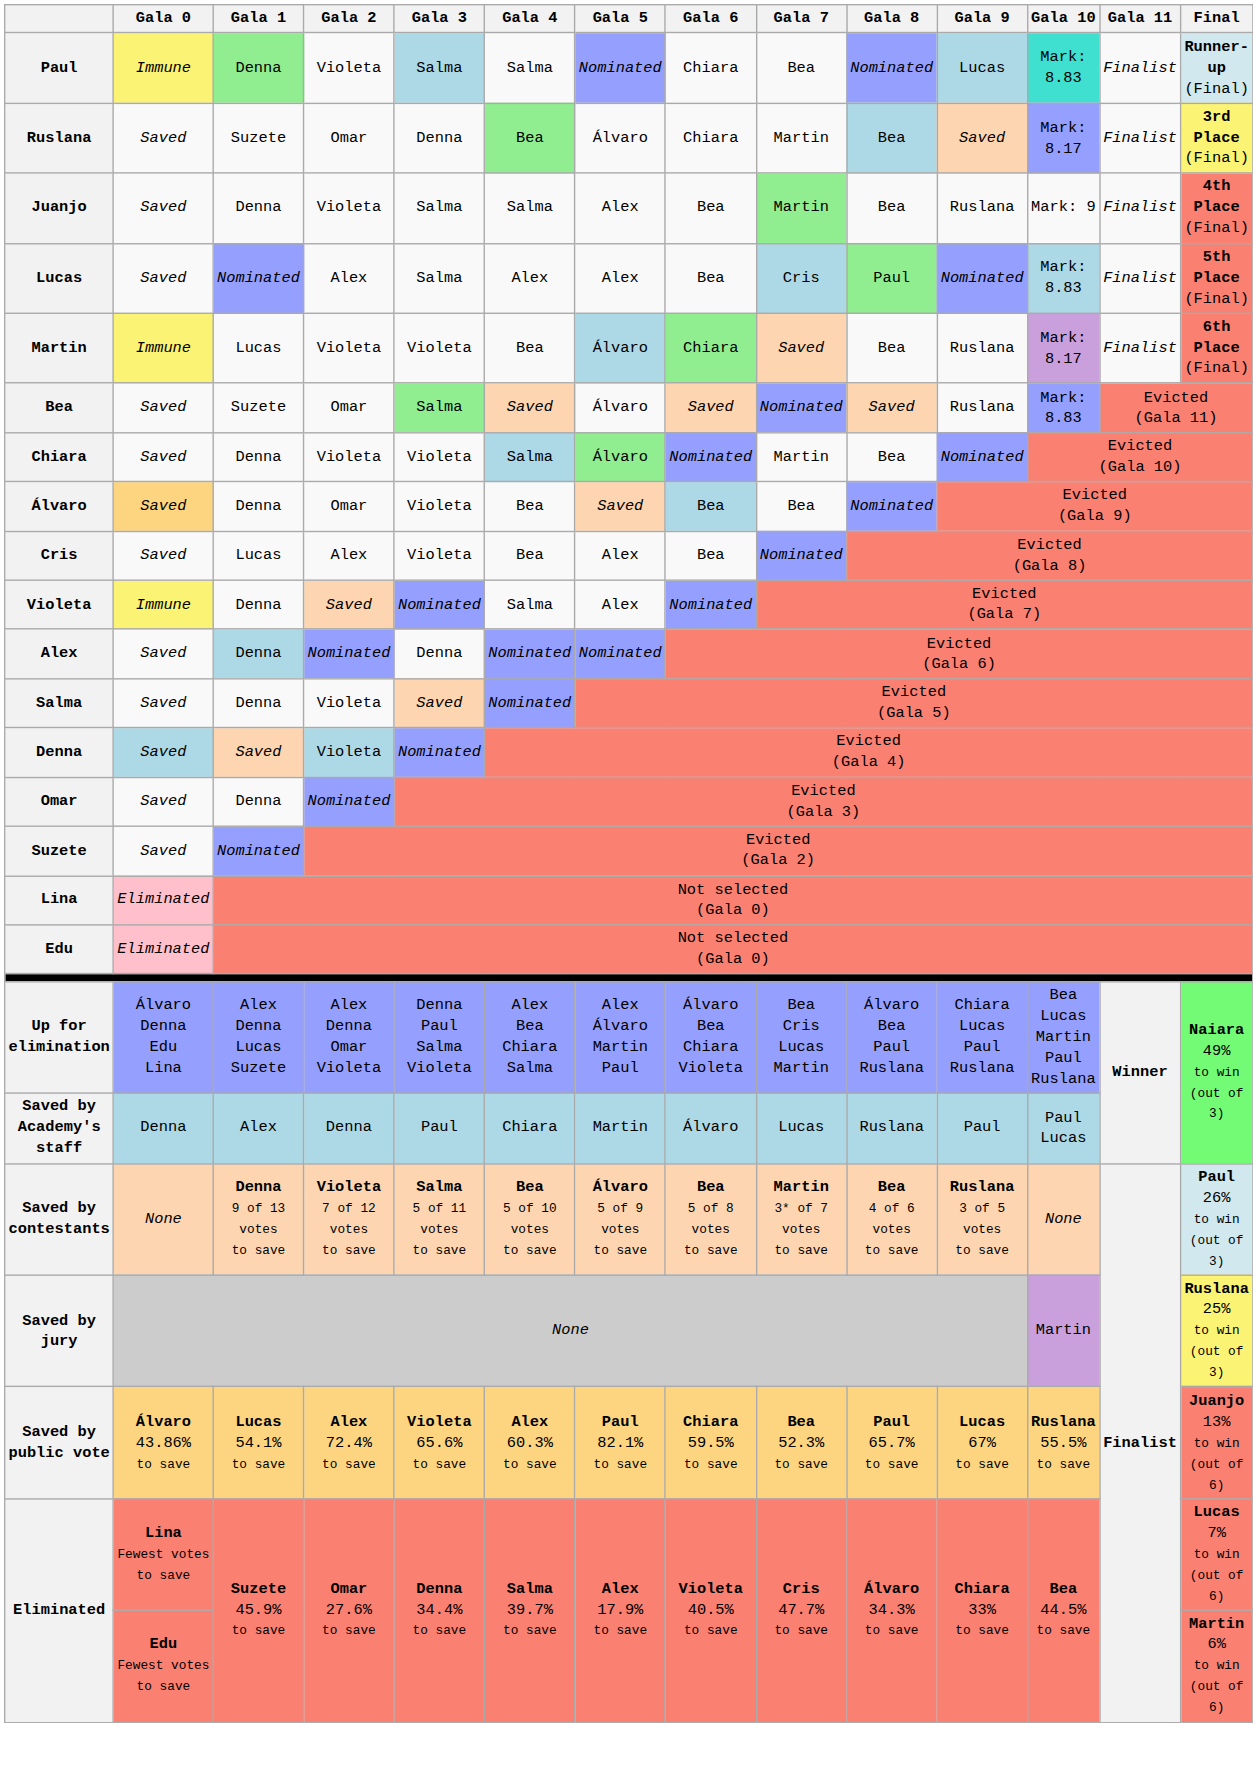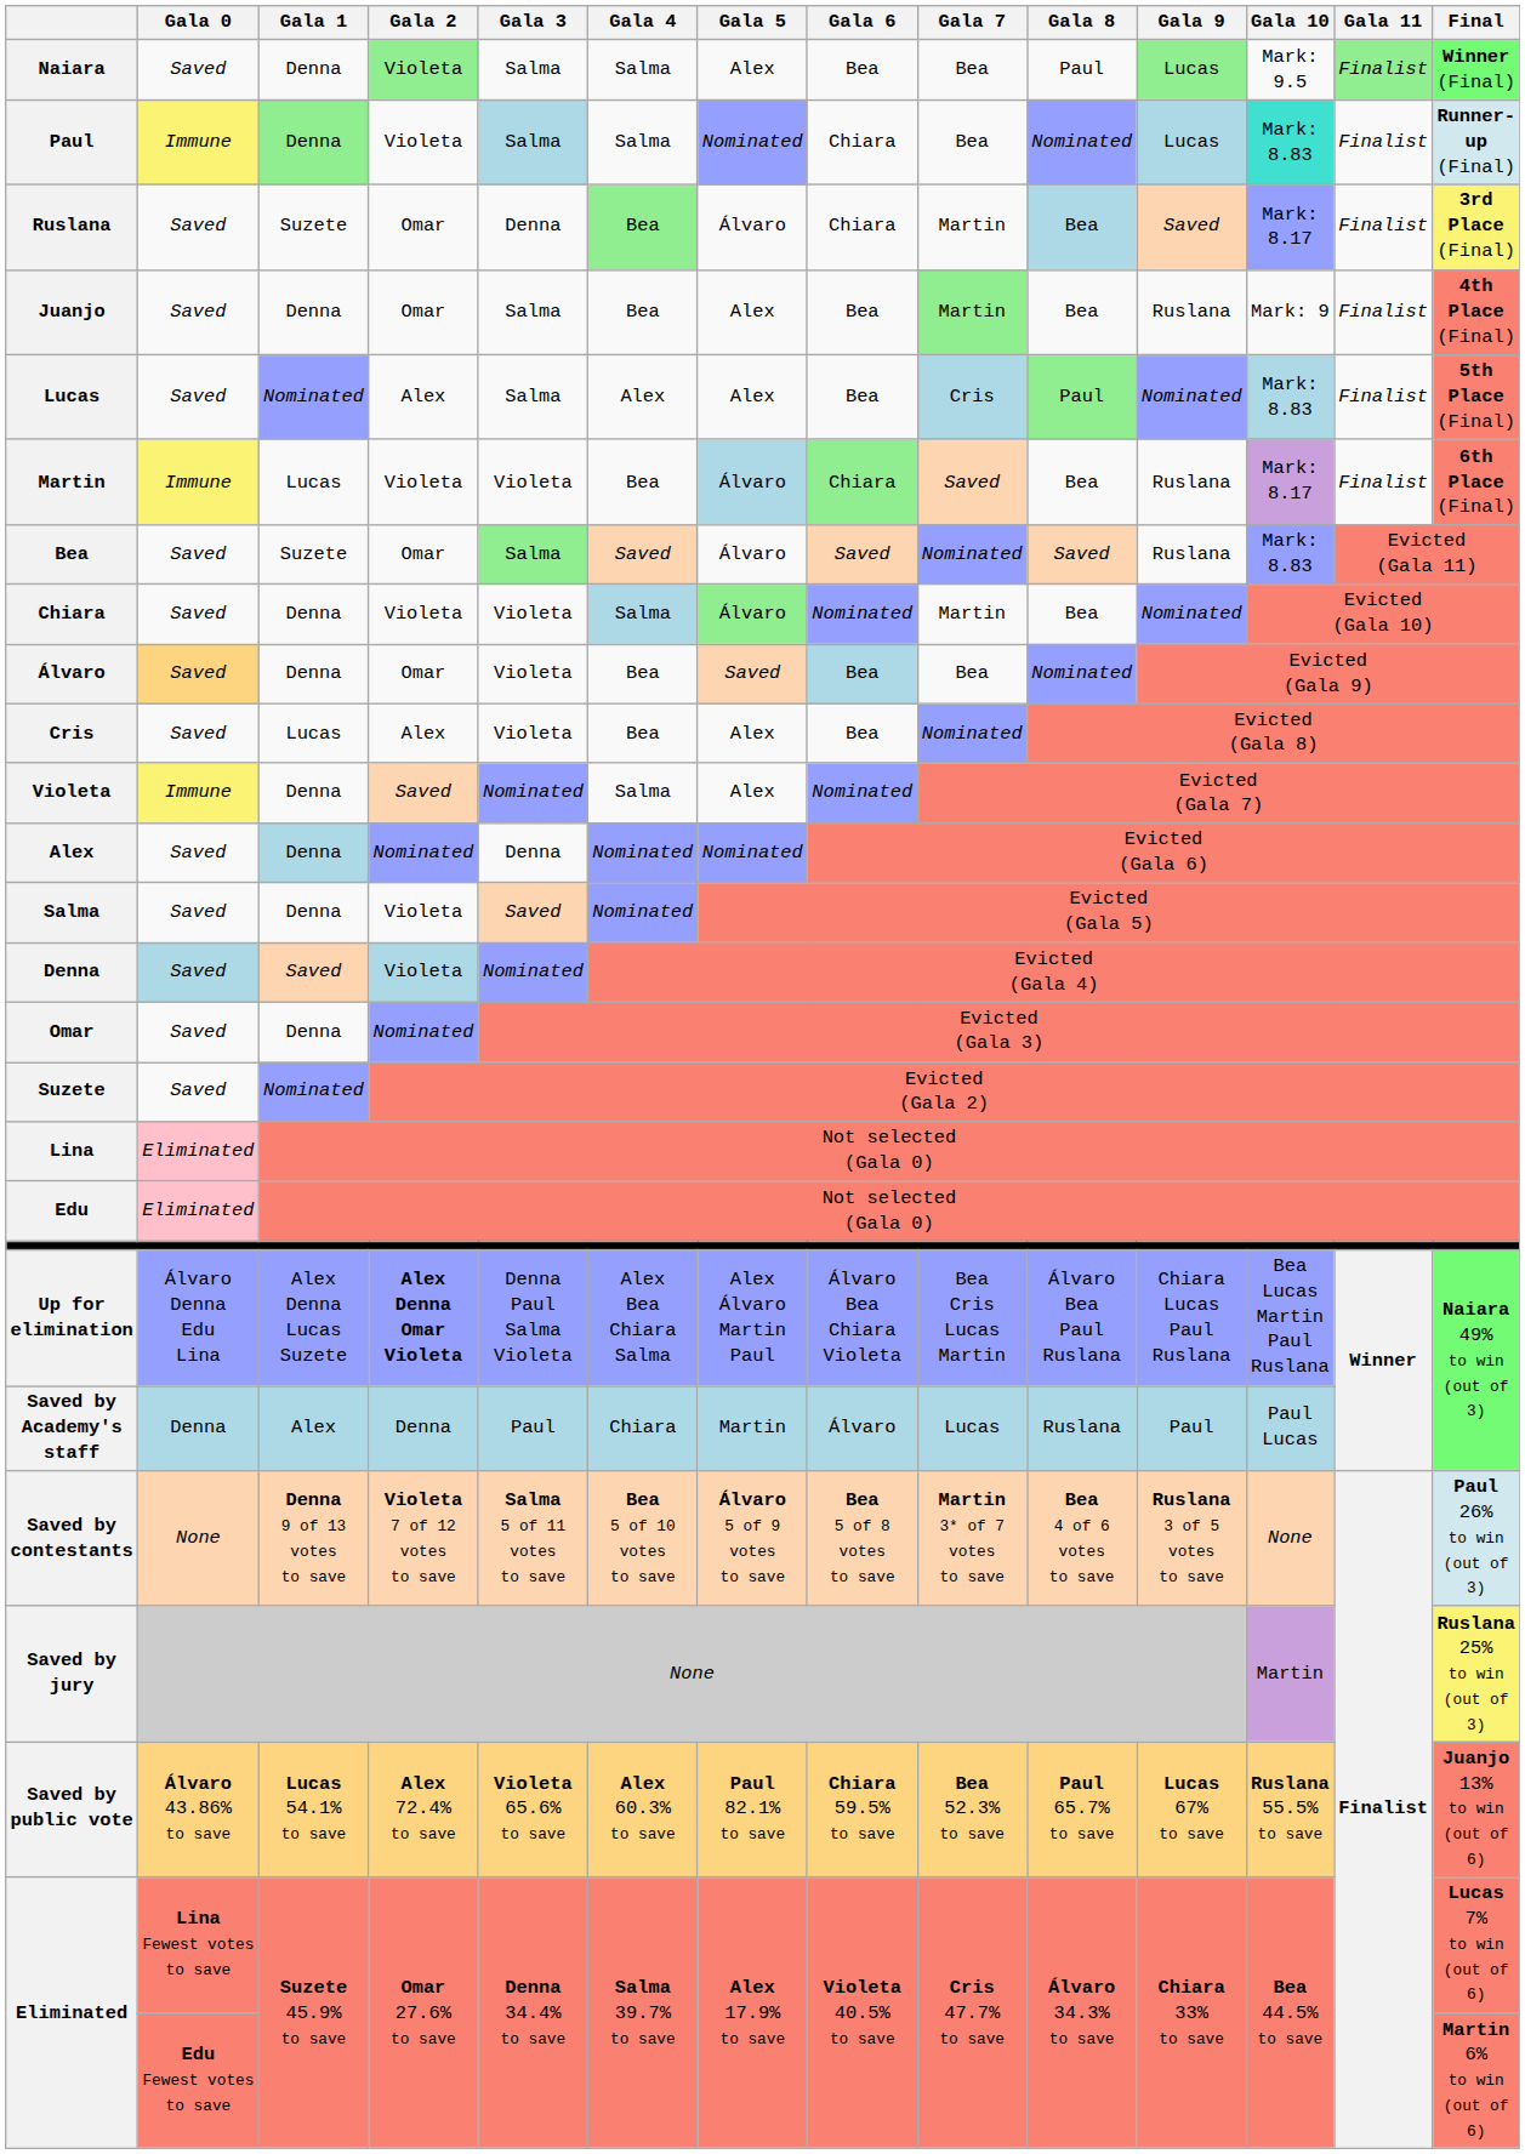+ row: Naiara | Saved | Denna | Violeta | Salma | Salma | Alex | Bea | Bea | Paul | Lucas | Mark: 9.5 | Finalist | Winner (Final)
Juanjo | Gala 2: Violeta -> Omar
Juanjo | Gala 4: Salma -> Bea
Up for elimination | Gala 2: normal -> bold
